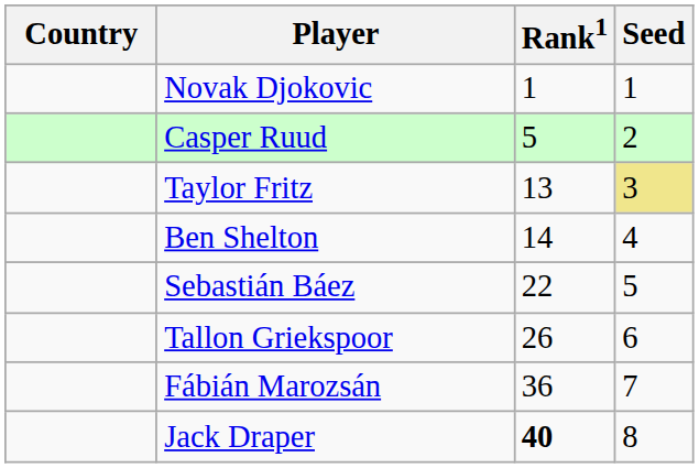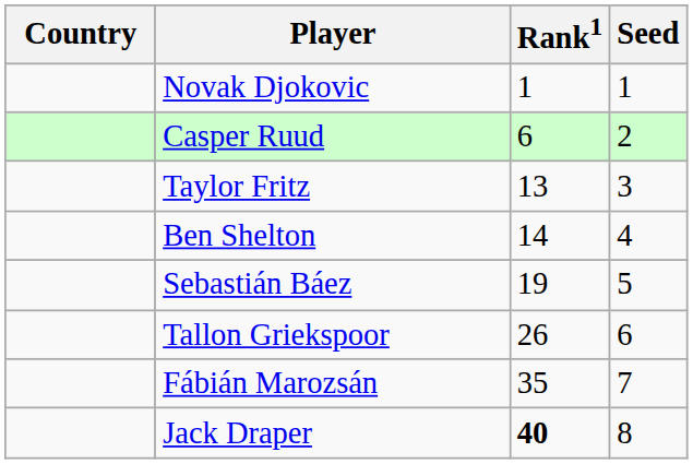Casper Ruud | Rank1: 5 -> 6
Taylor Fritz | Seed: khaki background -> no background
Sebastián Báez | Rank1: 22 -> 19
Fábián Marozsán | Rank1: 36 -> 35
